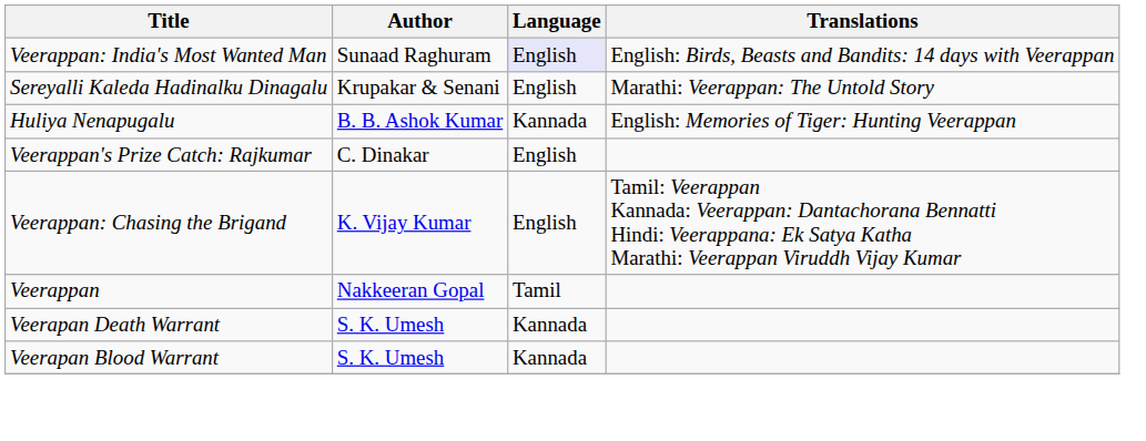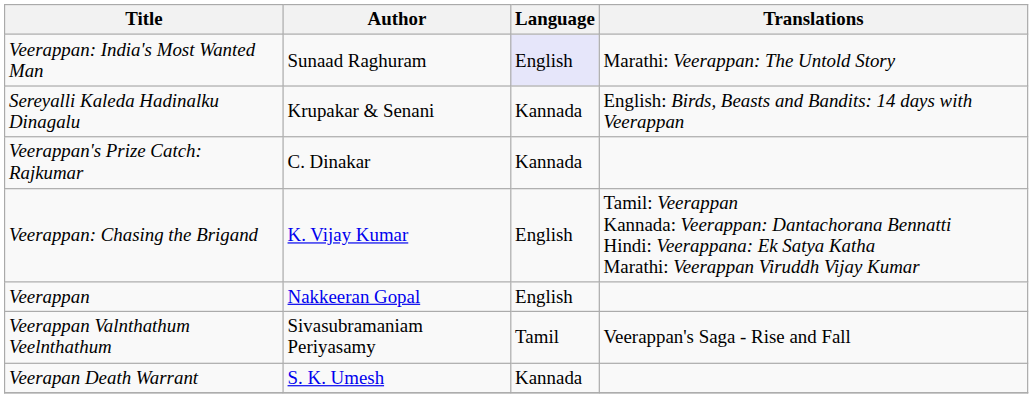Veerappan: India's Most Wanted Man | Translations: English: Birds, Beasts and Bandits: 14 days with Veerappan -> Marathi: Veerappan: The Untold Story
Sereyalli Kaleda Hadinalku Dinagalu | Language: English -> Kannada
Sereyalli Kaleda Hadinalku Dinagalu | Translations: Marathi: Veerappan: The Untold Story -> English: Birds, Beasts and Bandits: 14 days with Veerappan
- row: Huliya Nenapugalu | B. B. Ashok Kumar | Kannada | English: Memories of Tiger: Hunting Veerappan
Veerappan's Prize Catch: Rajkumar | Language: English -> Kannada
Veerappan | Language: Tamil -> English
+ row: Veerappan Valnthathum Veelnthathum | Sivasubramaniam Periyasamy | Tamil | Veerappan's Saga - Rise and Fall
- row: Veerapan Blood Warrant | S. K. Umesh | Kannada
